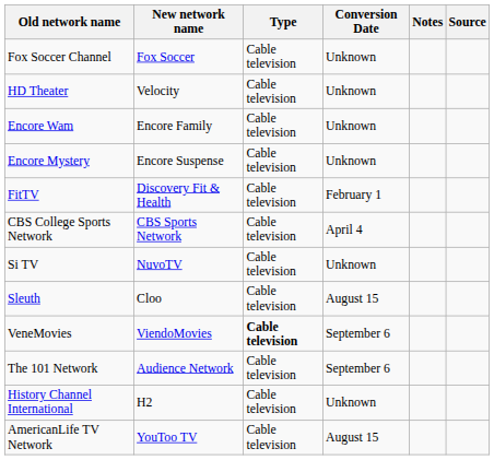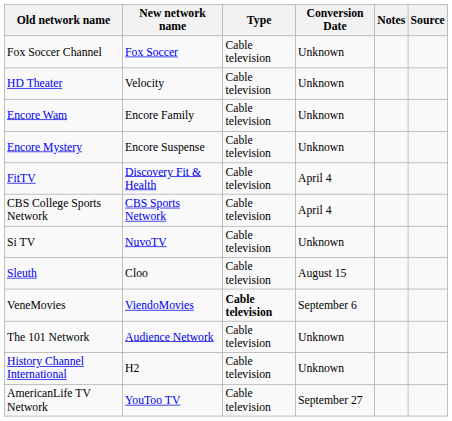FitTV | Conversion Date: February 1 -> April 4
The 101 Network | Conversion Date: September 6 -> Unknown
AmericanLife TV Network | Conversion Date: August 15 -> September 27
